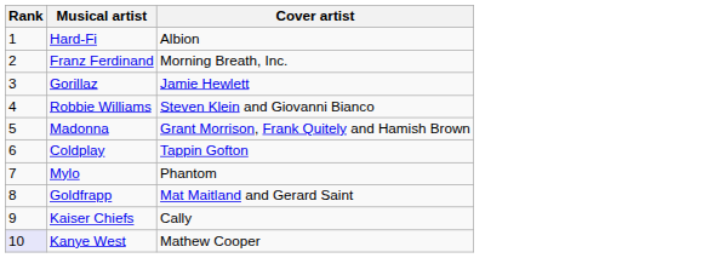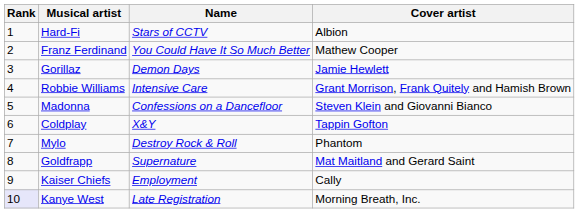+ column: Name | Stars of CCTV | You Could Have It So Much Better | Demon Days | Intensive Care | Confessions on a Dancefloor | X&Y | Destroy Rock & Roll | Supernature | Employment | Late Registration
Franz Ferdinand | Cover artist: Morning Breath, Inc. -> Mathew Cooper
Robbie Williams | Cover artist: Steven Klein and Giovanni Bianco -> Grant Morrison, Frank Quitely and Hamish Brown
Madonna | Cover artist: Grant Morrison, Frank Quitely and Hamish Brown -> Steven Klein and Giovanni Bianco
Kanye West | Cover artist: Mathew Cooper -> Morning Breath, Inc.
